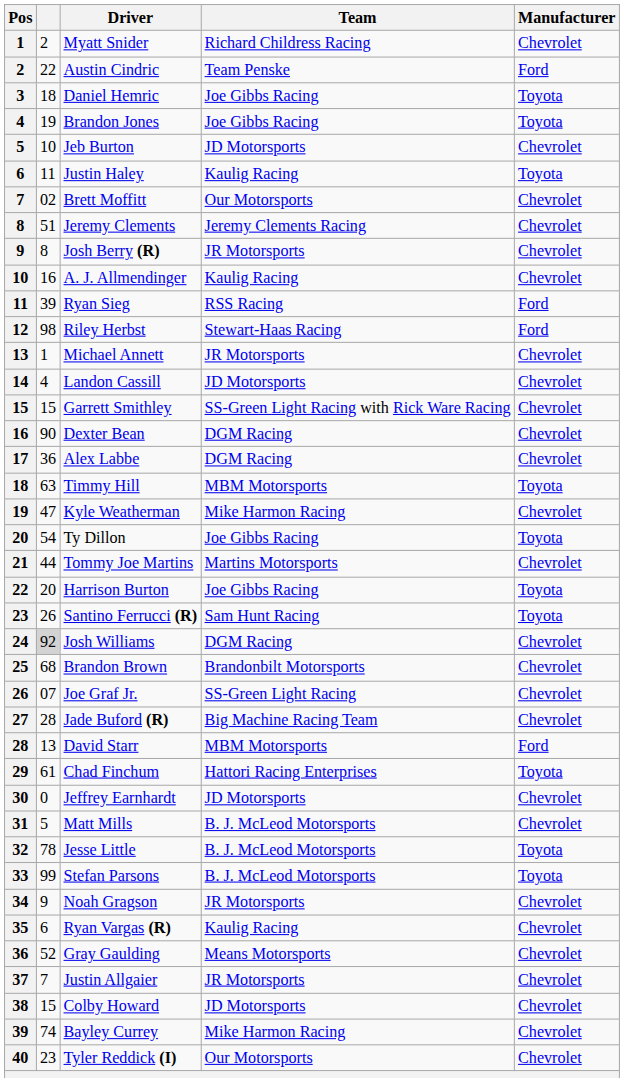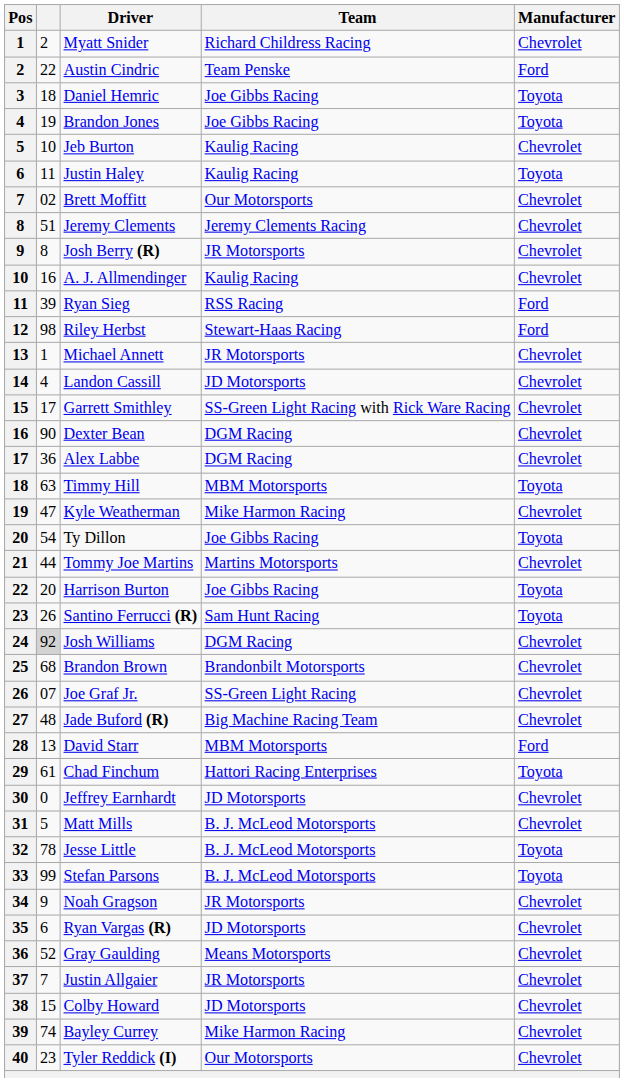Jeb Burton | Team: JD Motorsports -> Kaulig Racing
Garrett Smithley | column 2: 15 -> 17
Jade Buford (R) | column 2: 28 -> 48
Ryan Vargas (R) | Team: Kaulig Racing -> JD Motorsports
